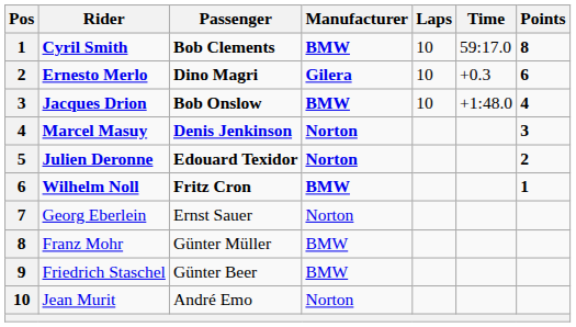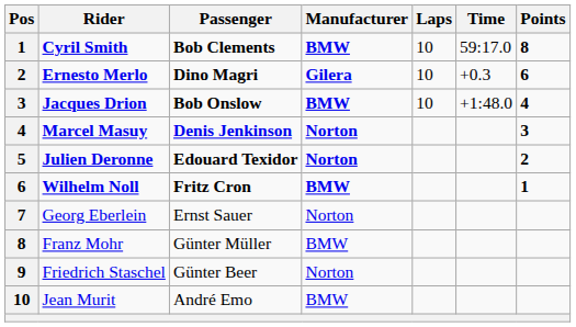Friedrich Staschel | Manufacturer: BMW -> Norton
Jean Murit | Manufacturer: Norton -> BMW
